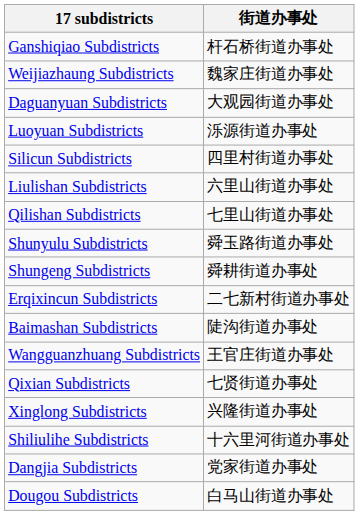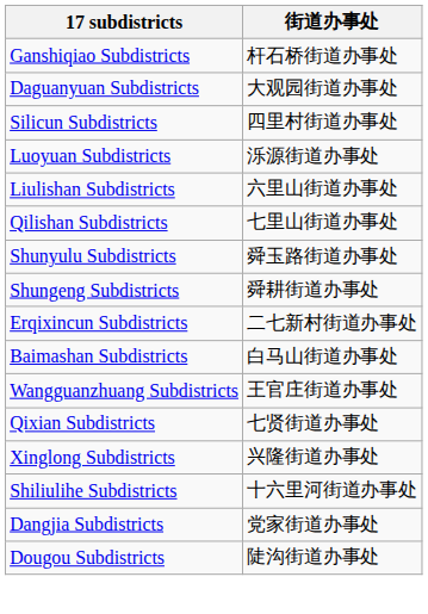- row: Weijiazhaung Subdistricts | 魏家庄街道办事处
rows swapped: Luoyuan Subdistricts <-> Silicun Subdistricts
Baimashan Subdistricts | 街道办事处: 陡沟街道办事处 -> 白马山街道办事处
Dougou Subdistricts | 街道办事处: 白马山街道办事处 -> 陡沟街道办事处
